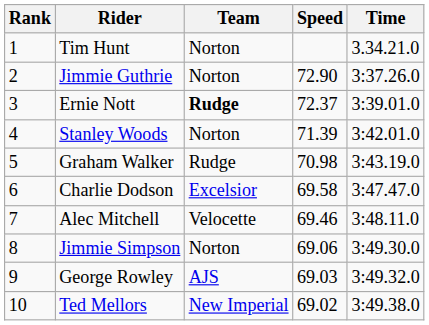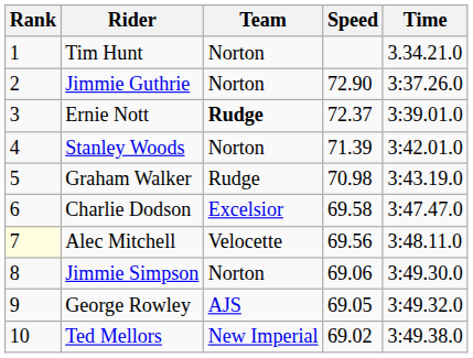Alec Mitchell | Rank: no background -> lightyellow background
Alec Mitchell | Speed: 69.46 -> 69.56
George Rowley | Speed: 69.03 -> 69.05
